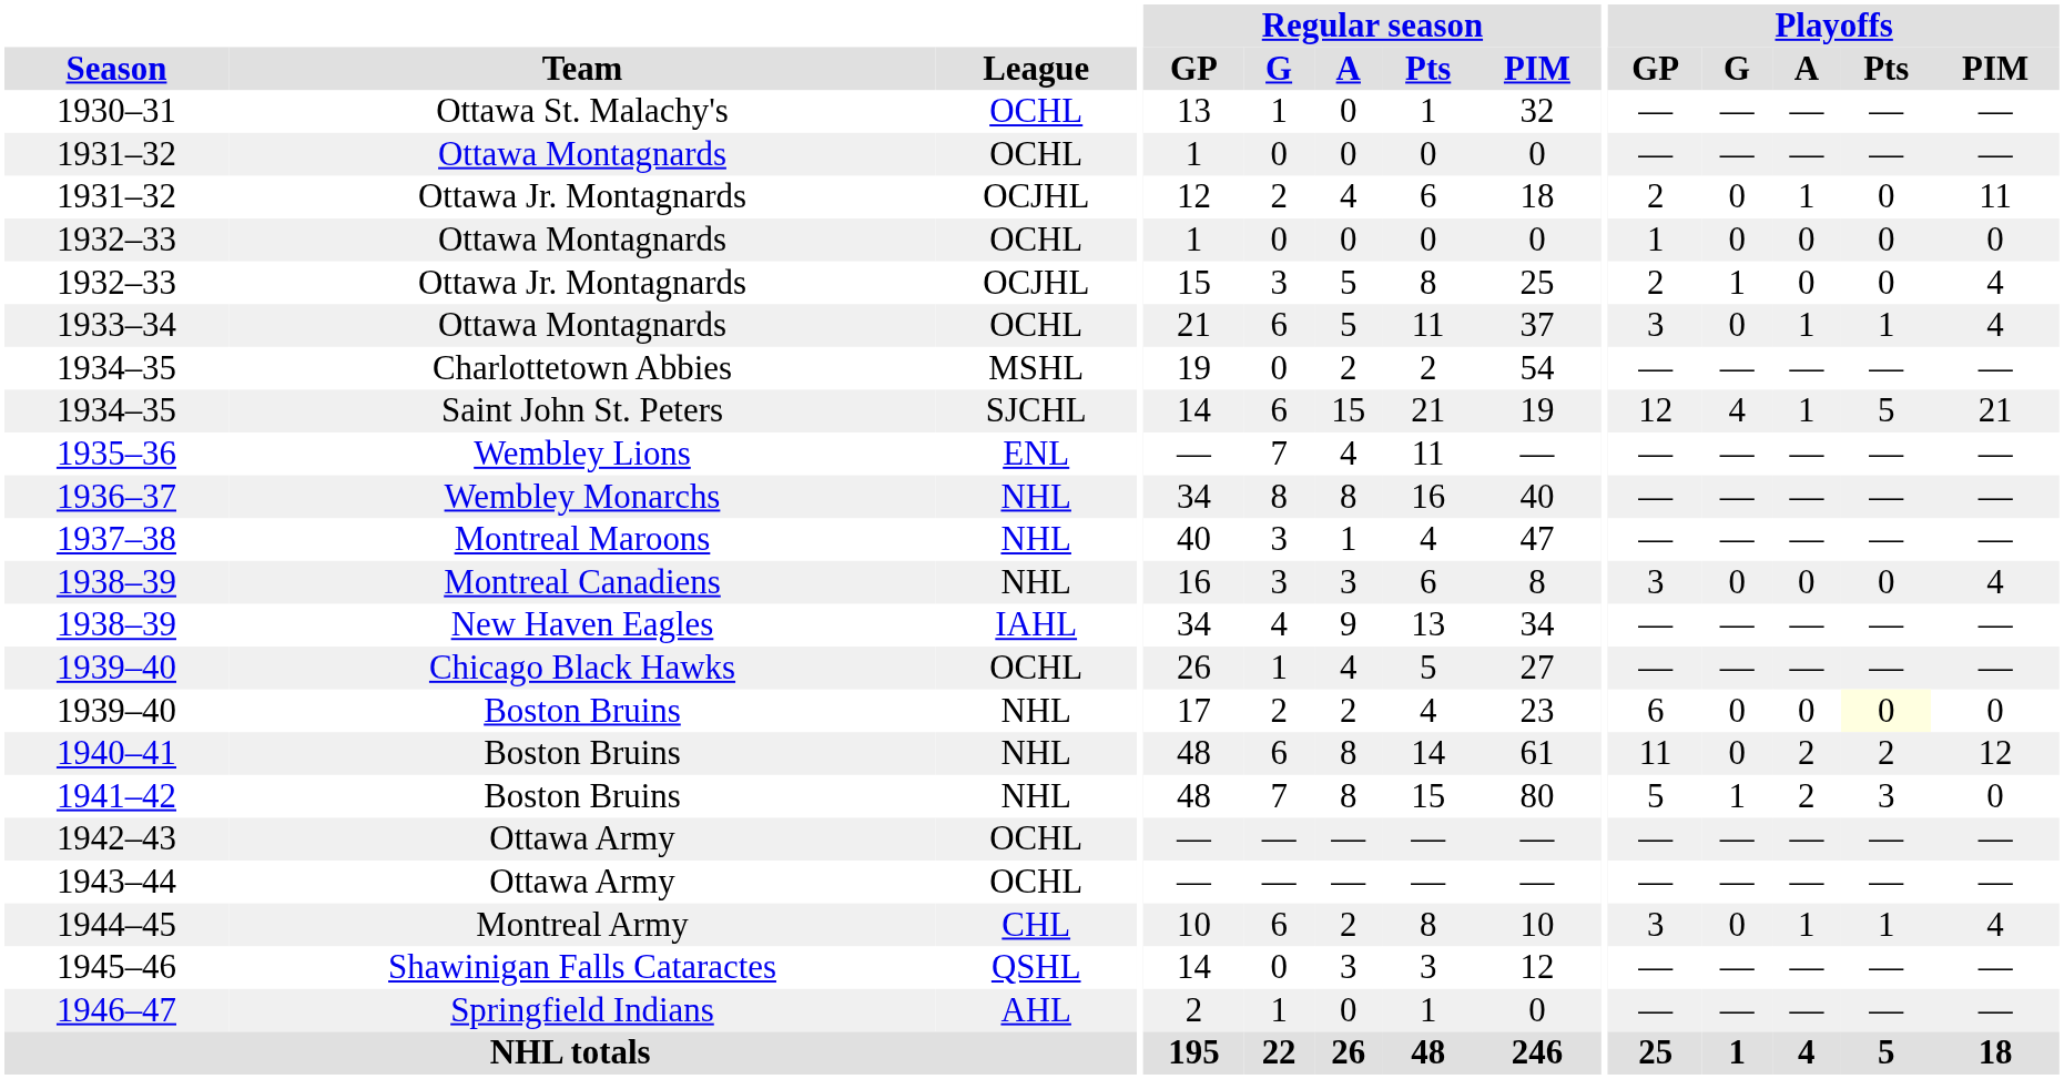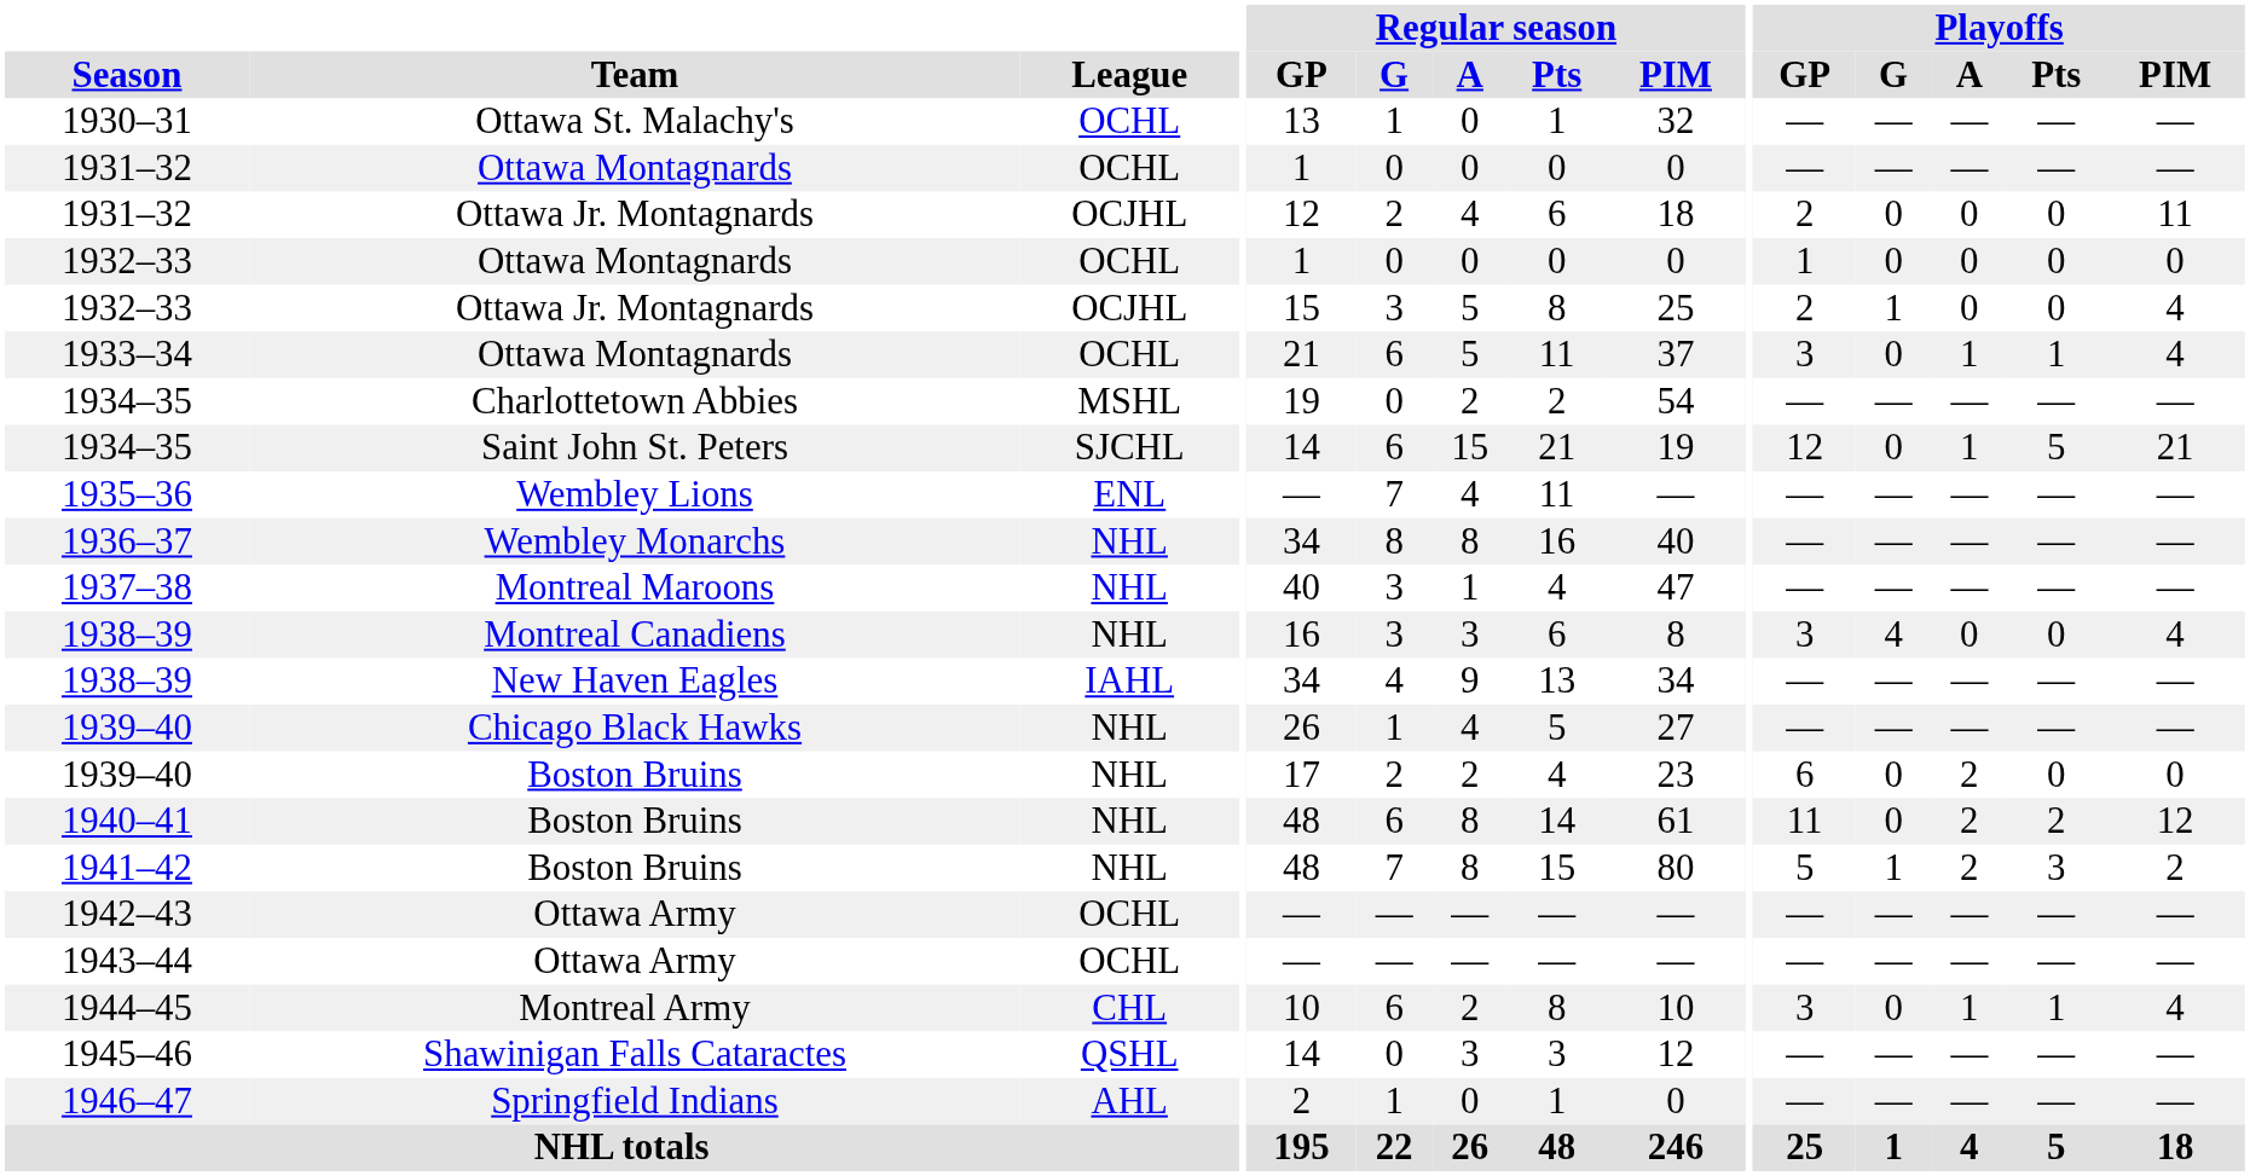1931–32 / Ottawa Jr. Montagnards | Playoffs / A: 1 -> 0
1934–35 / Saint John St. Peters | Playoffs / G: 4 -> 0
1938–39 / Montreal Canadiens | Playoffs / G: 0 -> 4
1939–40 / Chicago Black Hawks | League: OCHL -> NHL
1939–40 / Boston Bruins | Playoffs / A: 0 -> 2
1939–40 / Boston Bruins | Playoffs / Pts: lightyellow background -> no background
1941–42 | Playoffs / PIM: 0 -> 2
